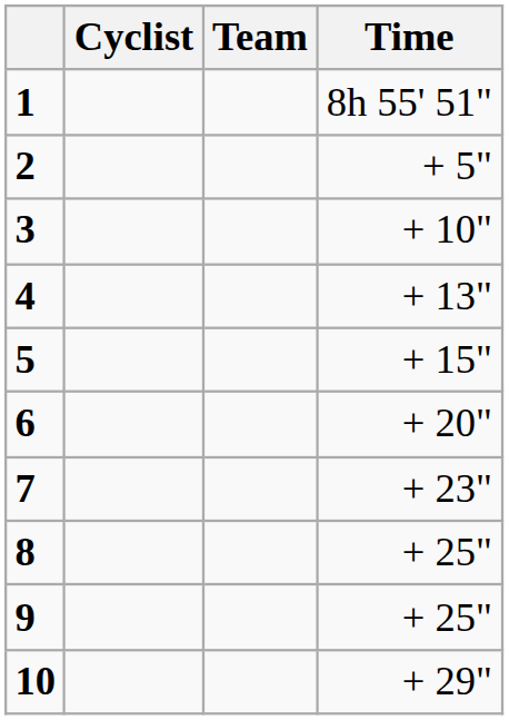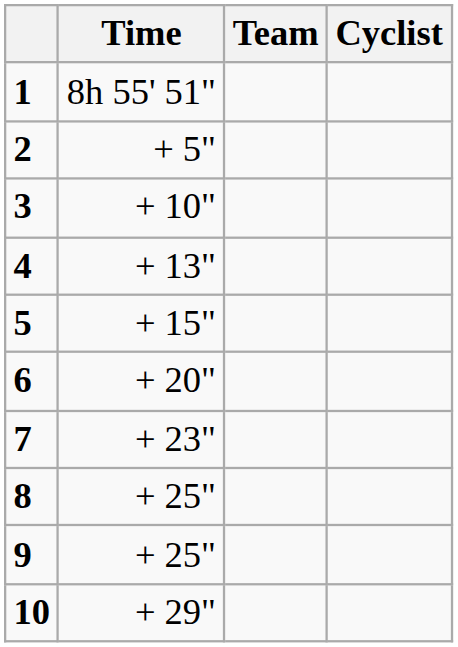columns swapped: Cyclist <-> Time
